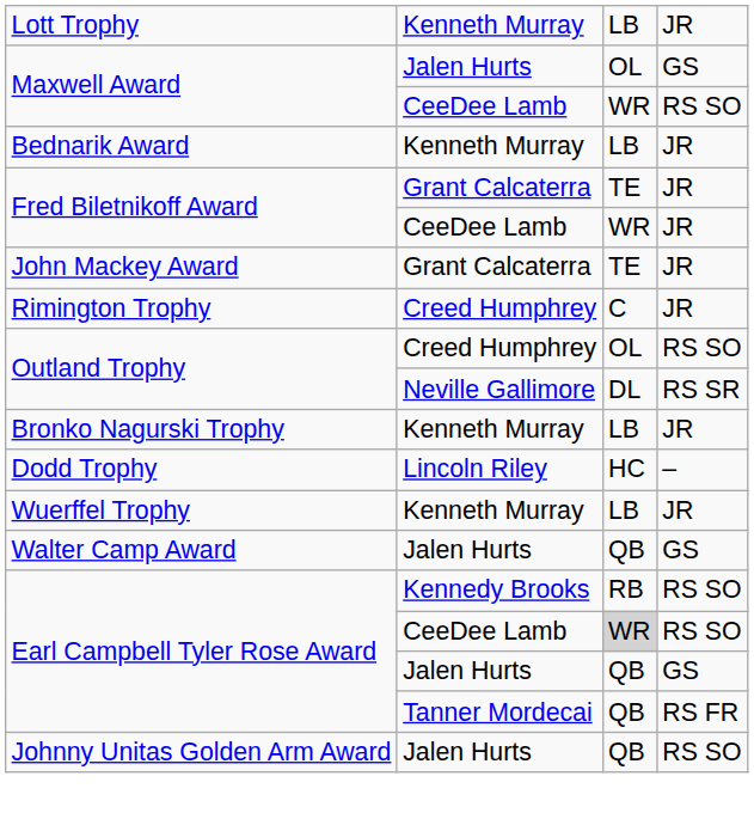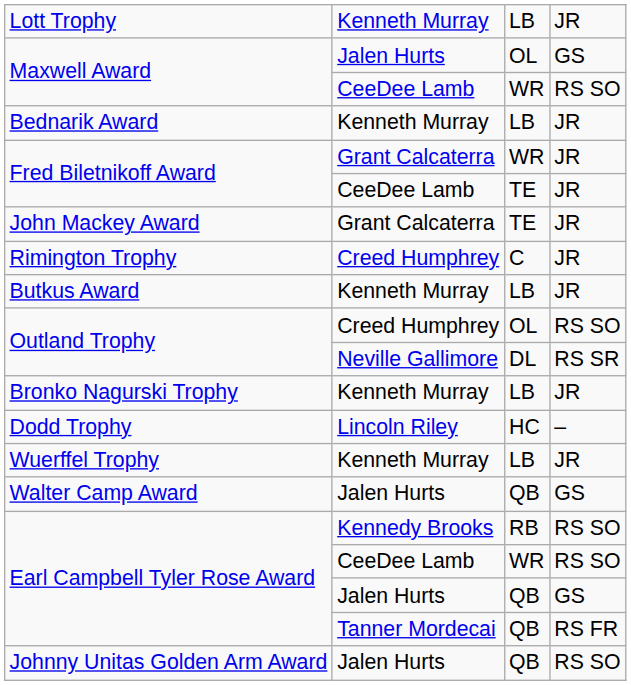Fred Biletnikoff Award / Grant Calcaterra | column 3: TE -> WR
Fred Biletnikoff Award / CeeDee Lamb | column 3: WR -> TE
+ row: Butkus Award | Kenneth Murray | LB | JR
Earl Campbell Tyler Rose Award / CeeDee Lamb | column 3: lightgrey background -> no background
